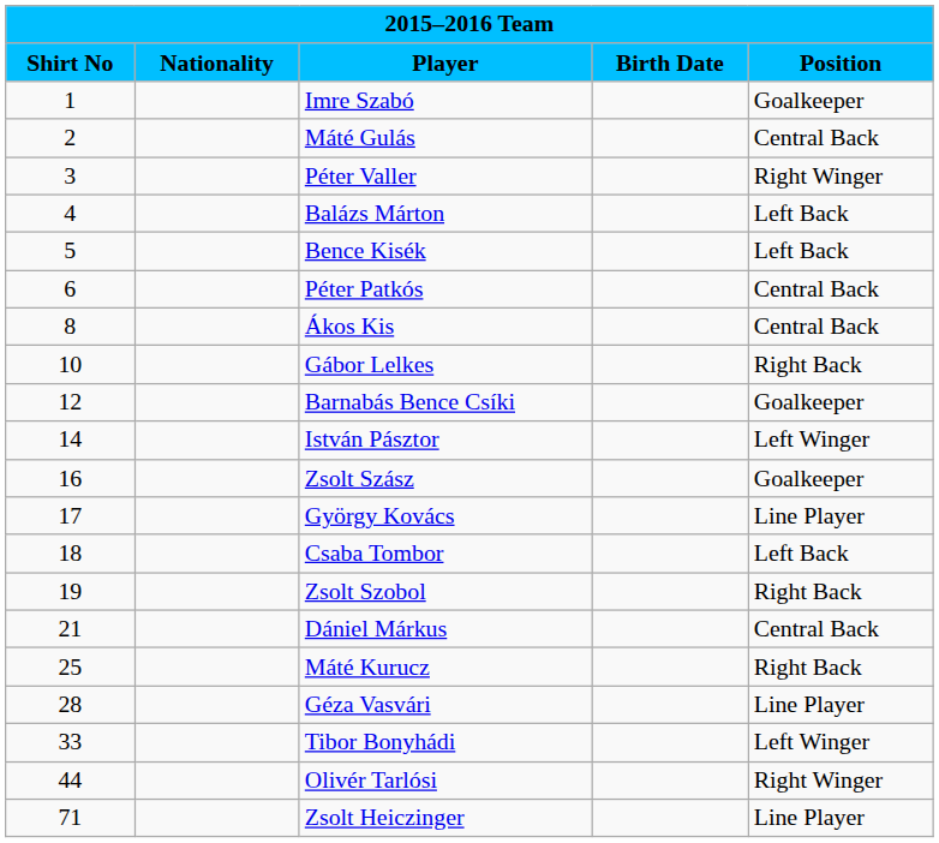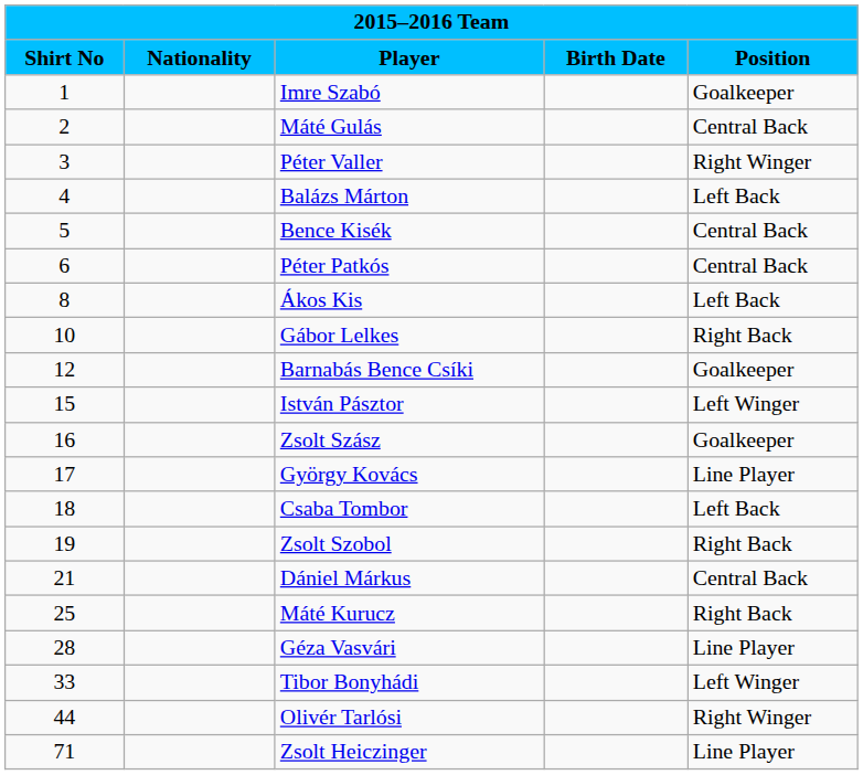Bence Kisék | Position: Left Back -> Central Back
Ákos Kis | Position: Central Back -> Left Back
István Pásztor | Shirt No: 14 -> 15
